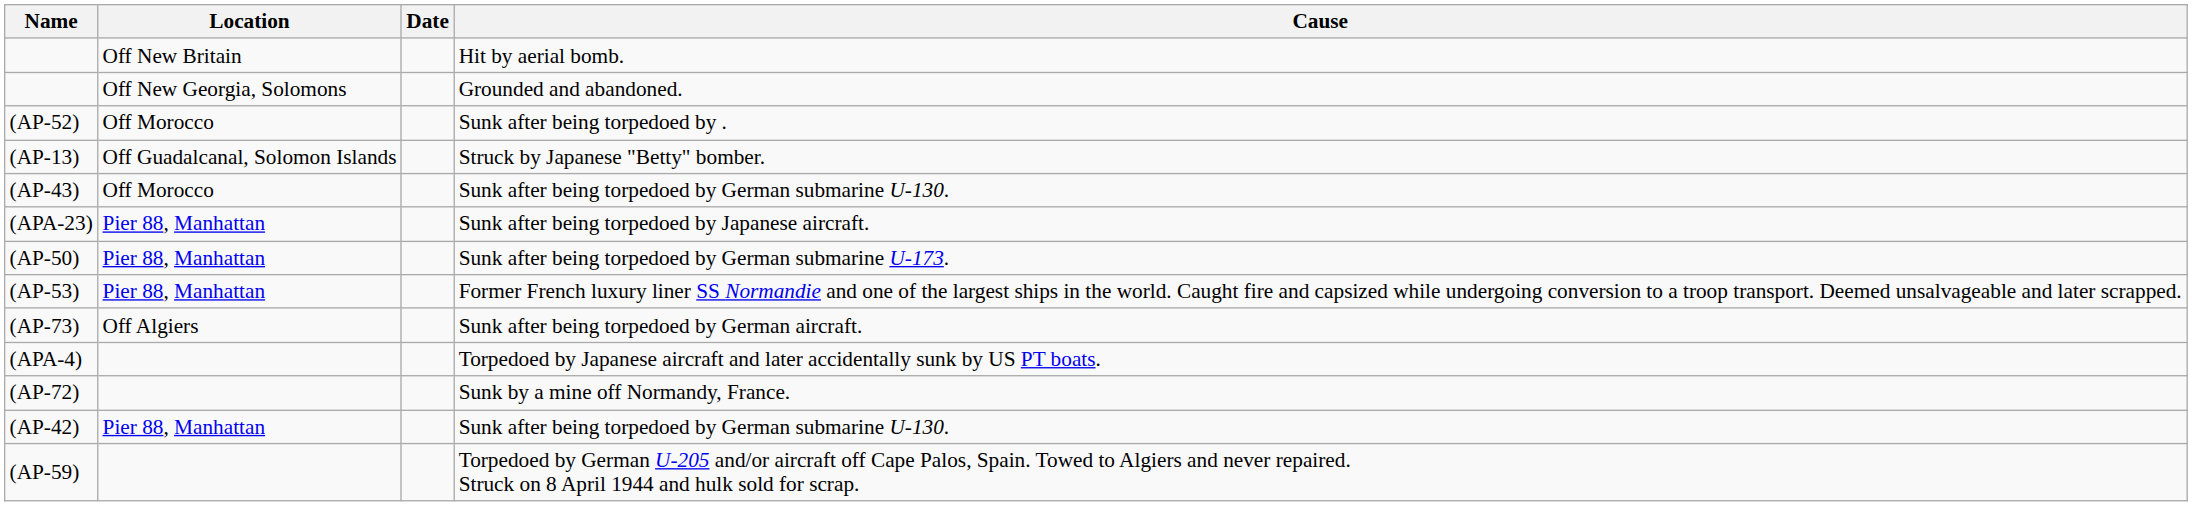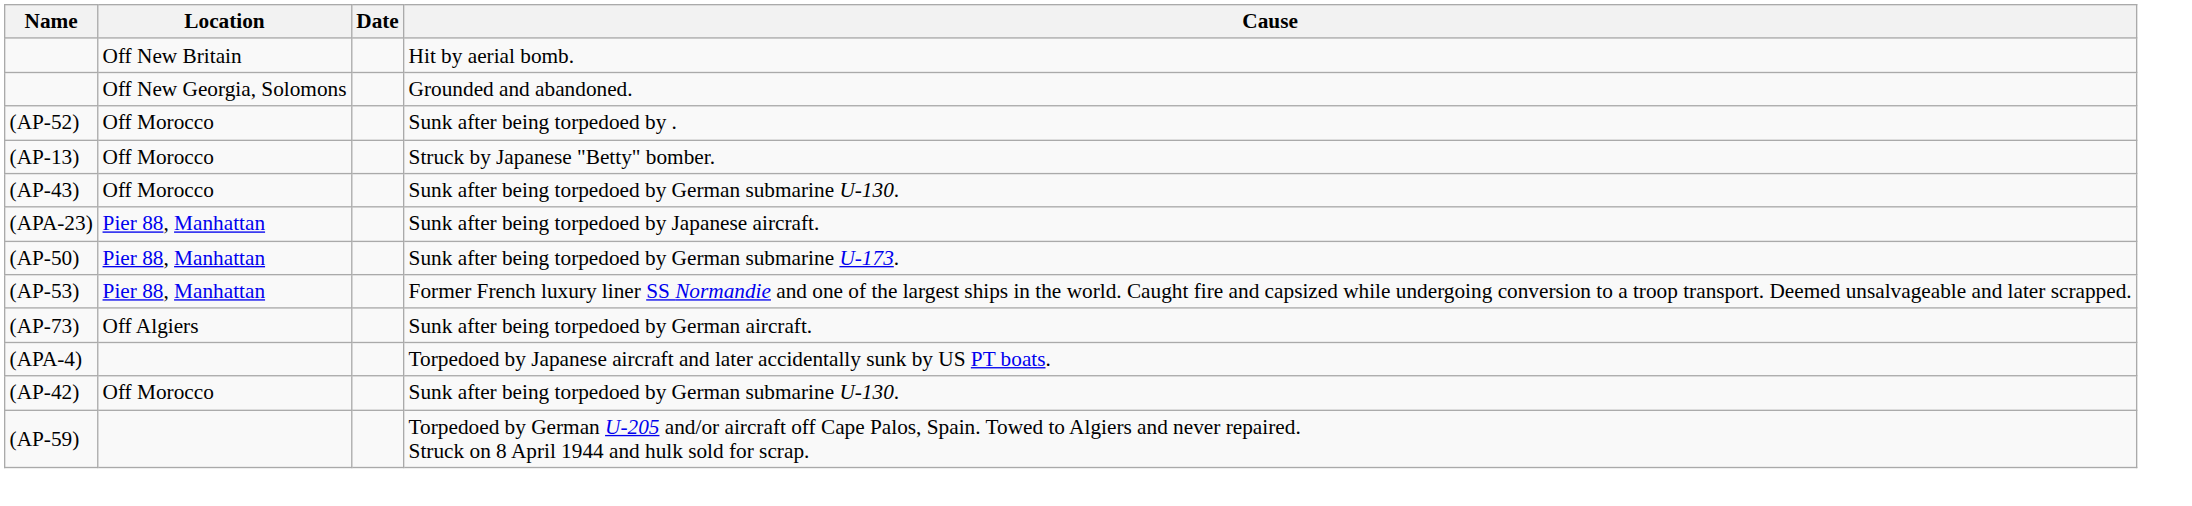(AP-13) | Location: Off Guadalcanal, Solomon Islands -> Off Morocco
- row: (AP-72) | Sunk by a mine off Normandy, France.
(AP-42) | Location: Pier 88, Manhattan -> Off Morocco
